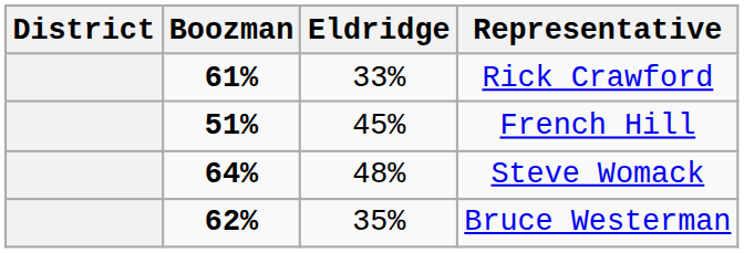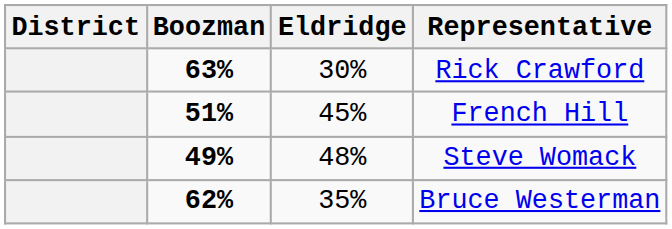Rick Crawford | Boozman: 61% -> 63%
Rick Crawford | Eldridge: 33% -> 30%
Steve Womack | Boozman: 64% -> 49%
